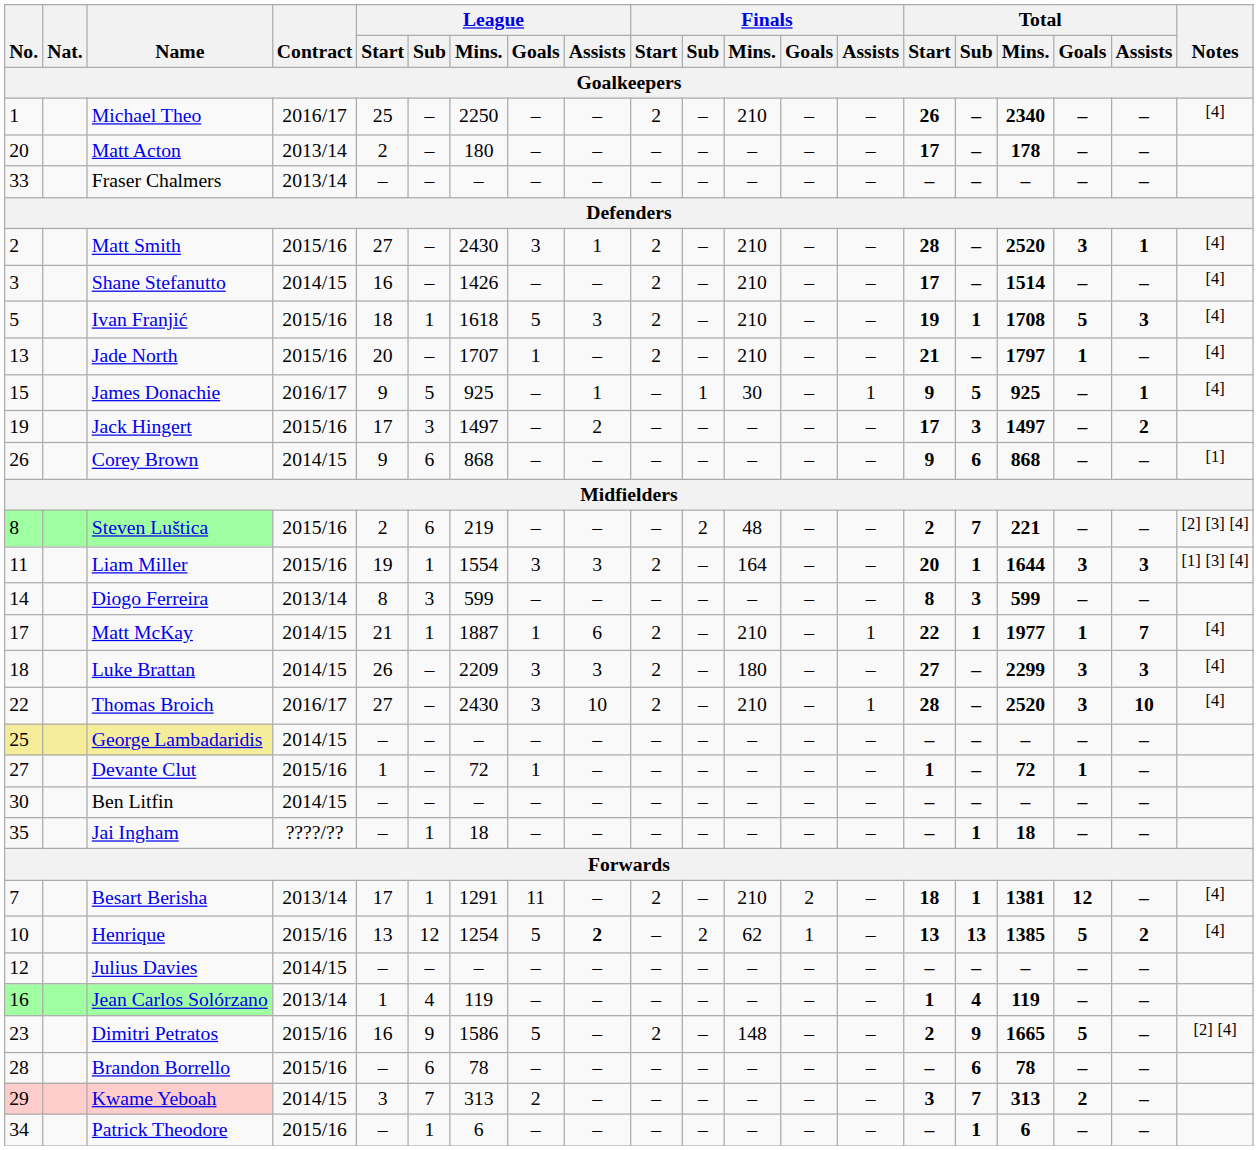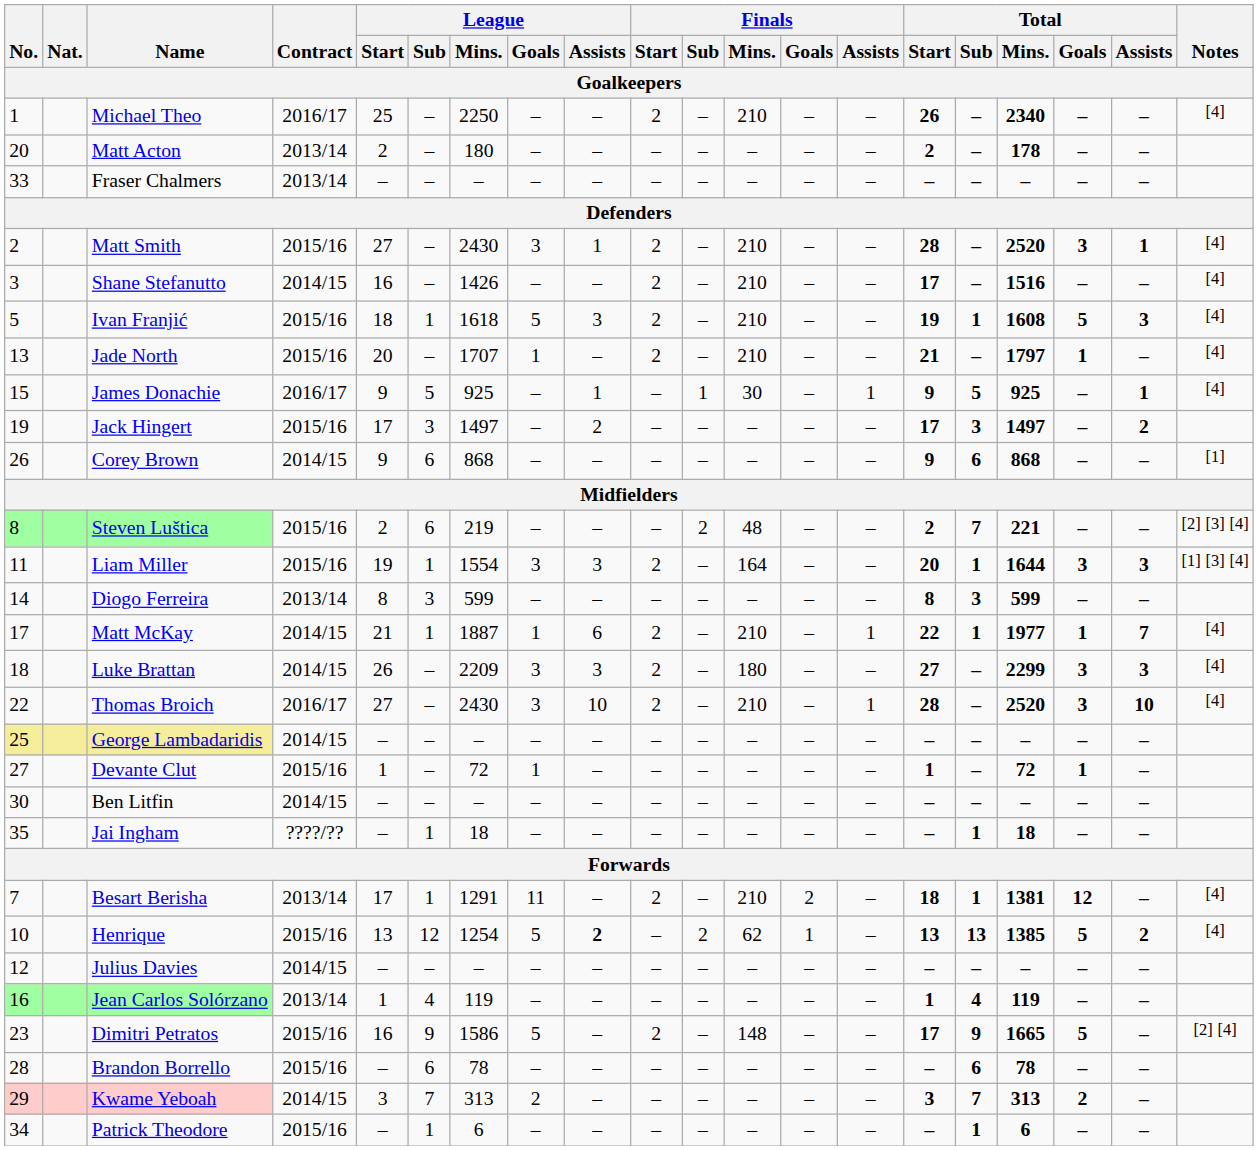Matt Acton | Total / Start: 17 -> 2
Shane Stefanutto | Total / Mins.: 1514 -> 1516
Ivan Franjić | Total / Mins.: 1708 -> 1608
Dimitri Petratos | Total / Start: 2 -> 17
